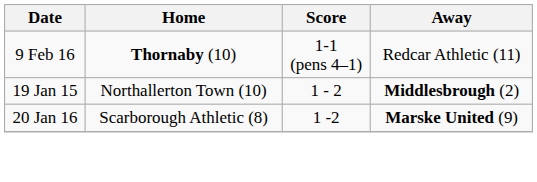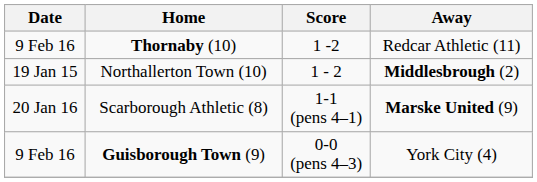Thornaby (10) | Score: 1-1 (pens 4–1) -> 1 -2
Scarborough Athletic (8) | Score: 1 -2 -> 1-1 (pens 4–1)
+ row: 9 Feb 16 | Guisborough Town (9) | 0-0 (pens 4–3) | York City (4)
